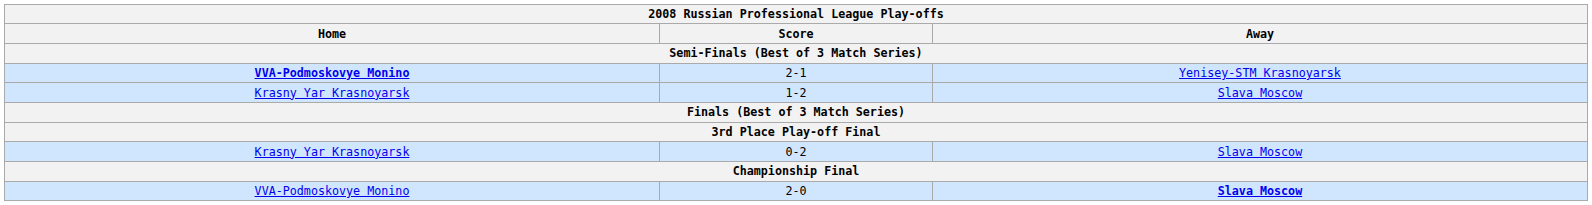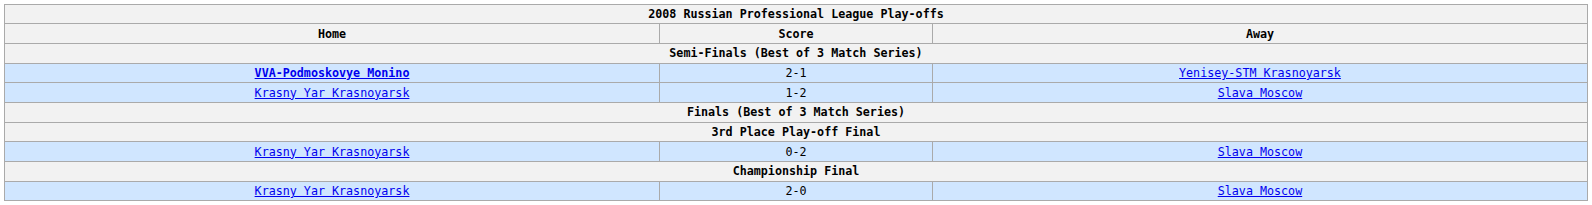2-0 | Home: VVA-Podmoskovye Monino -> Krasny Yar Krasnoyarsk
2-0 | Away: bold -> normal
